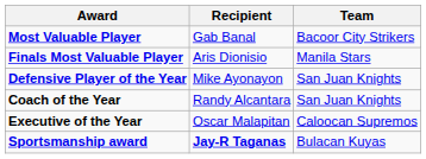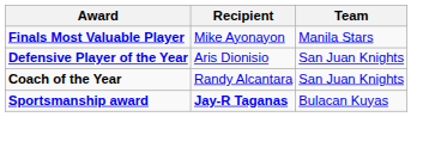- row: Most Valuable Player | Gab Banal | Bacoor City Strikers
Finals Most Valuable Player | Recipient: Aris Dionisio -> Mike Ayonayon
Defensive Player of the Year | Recipient: Mike Ayonayon -> Aris Dionisio
- row: Executive of the Year | Oscar Malapitan | Caloocan Supremos
